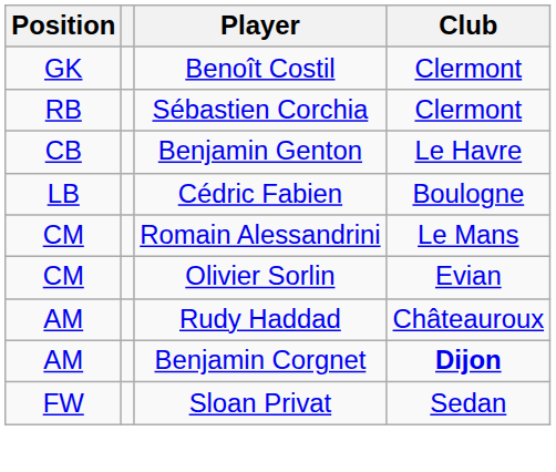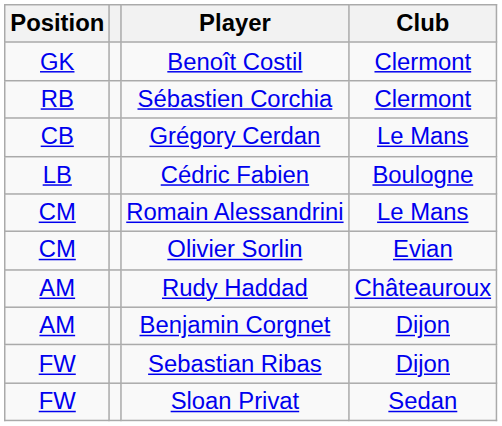+ row: CB | Grégory Cerdan | Le Mans
- row: CB | Benjamin Genton | Le Havre
Benjamin Corgnet | Club: bold -> normal
+ row: FW | Sebastian Ribas | Dijon
